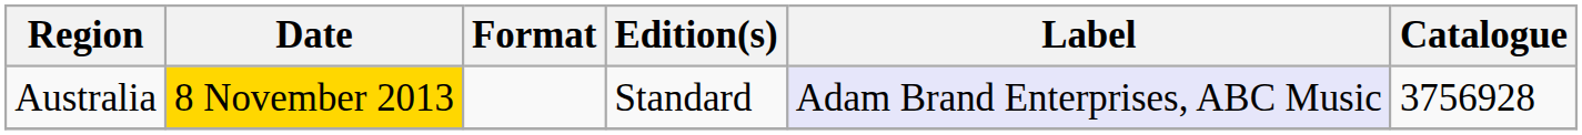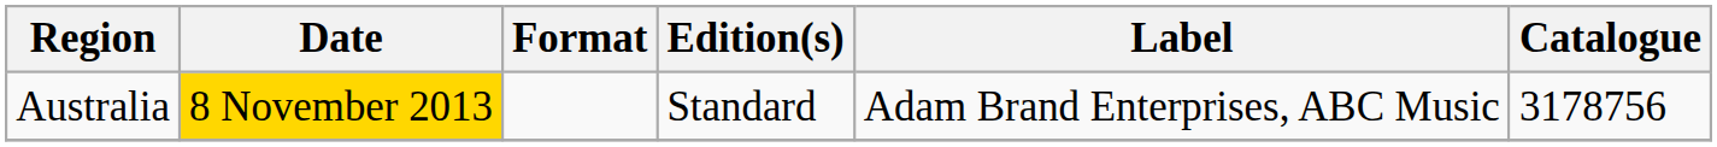Australia | Label: lavender background -> no background
Australia | Catalogue: 3756928 -> 3178756
